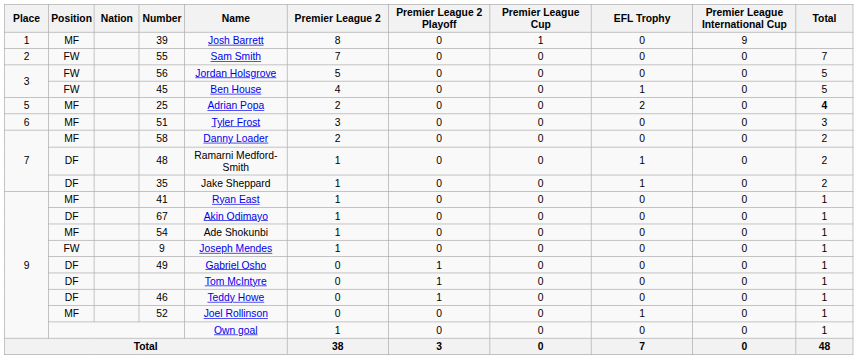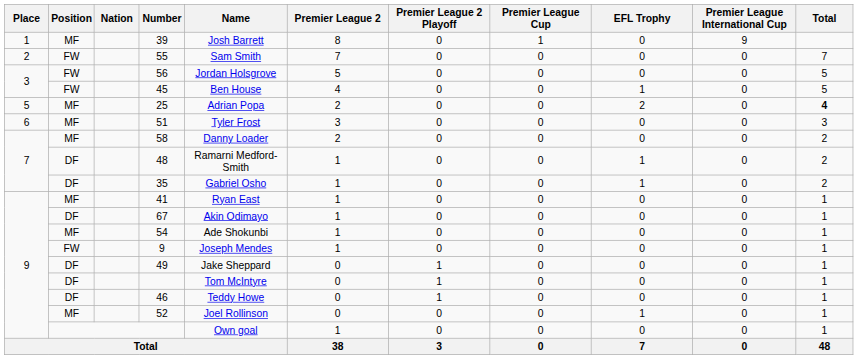35 | Name: Jake Sheppard -> Gabriel Osho
49 | Name: Gabriel Osho -> Jake Sheppard
